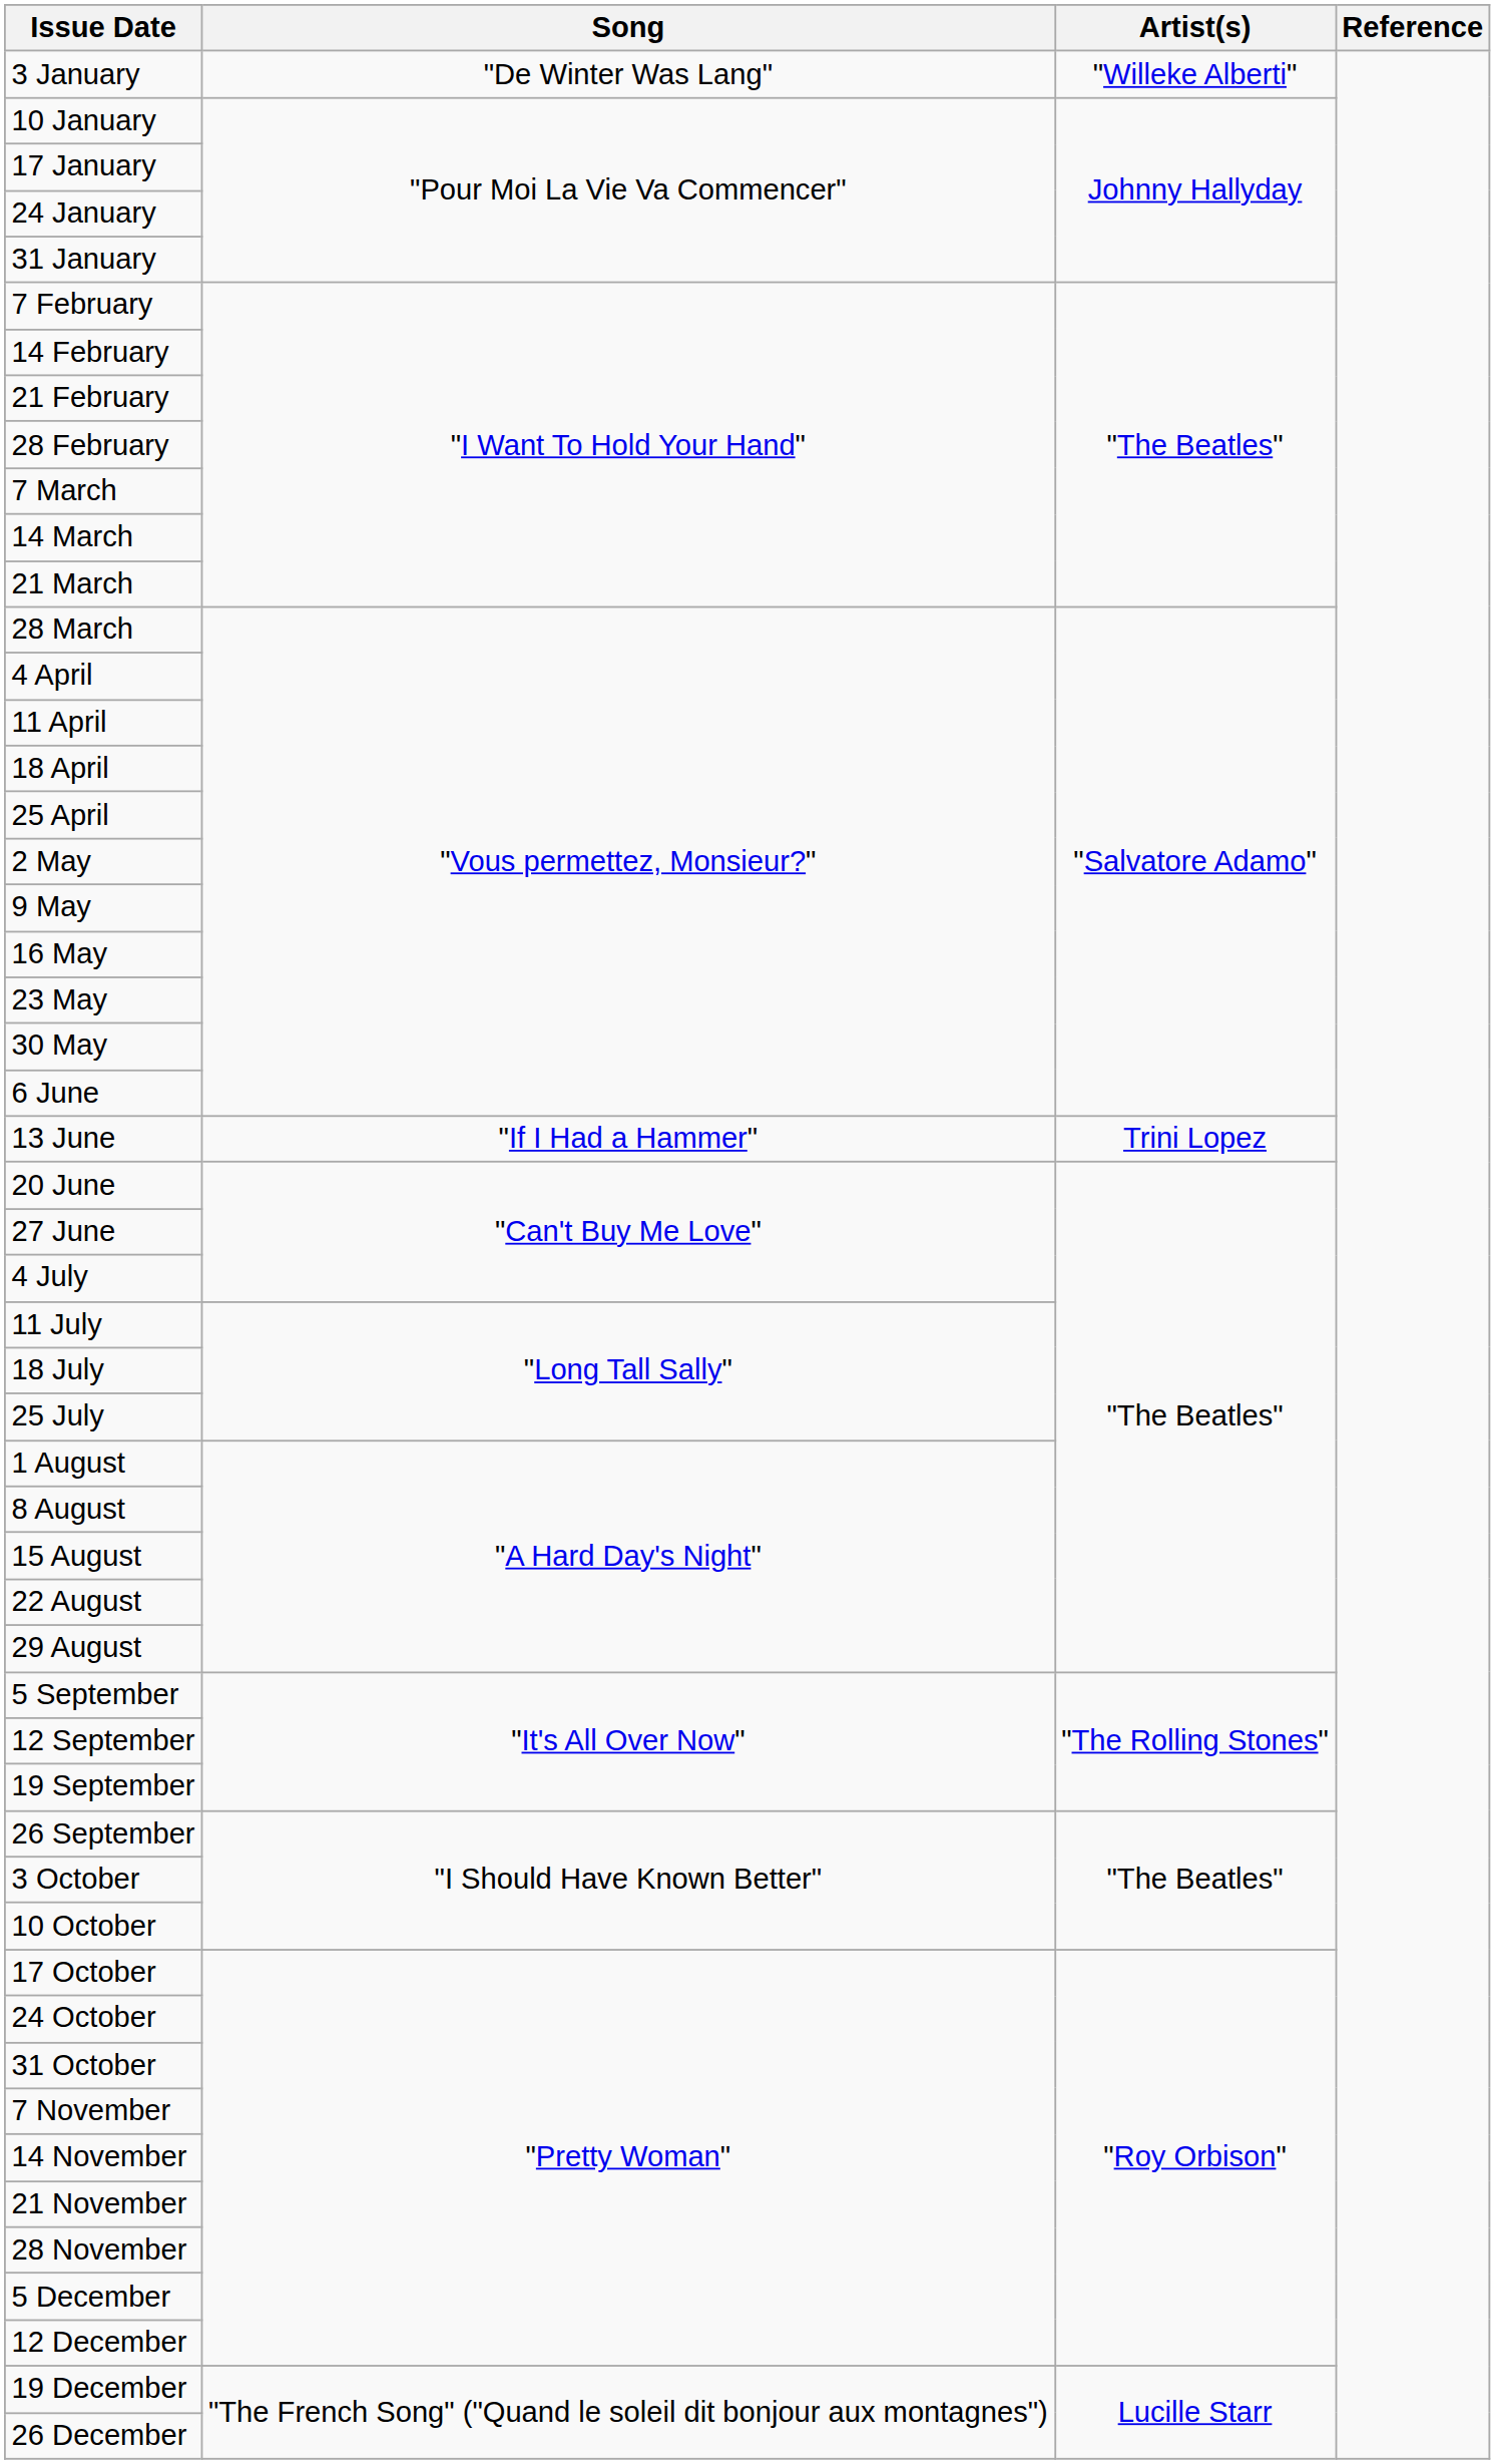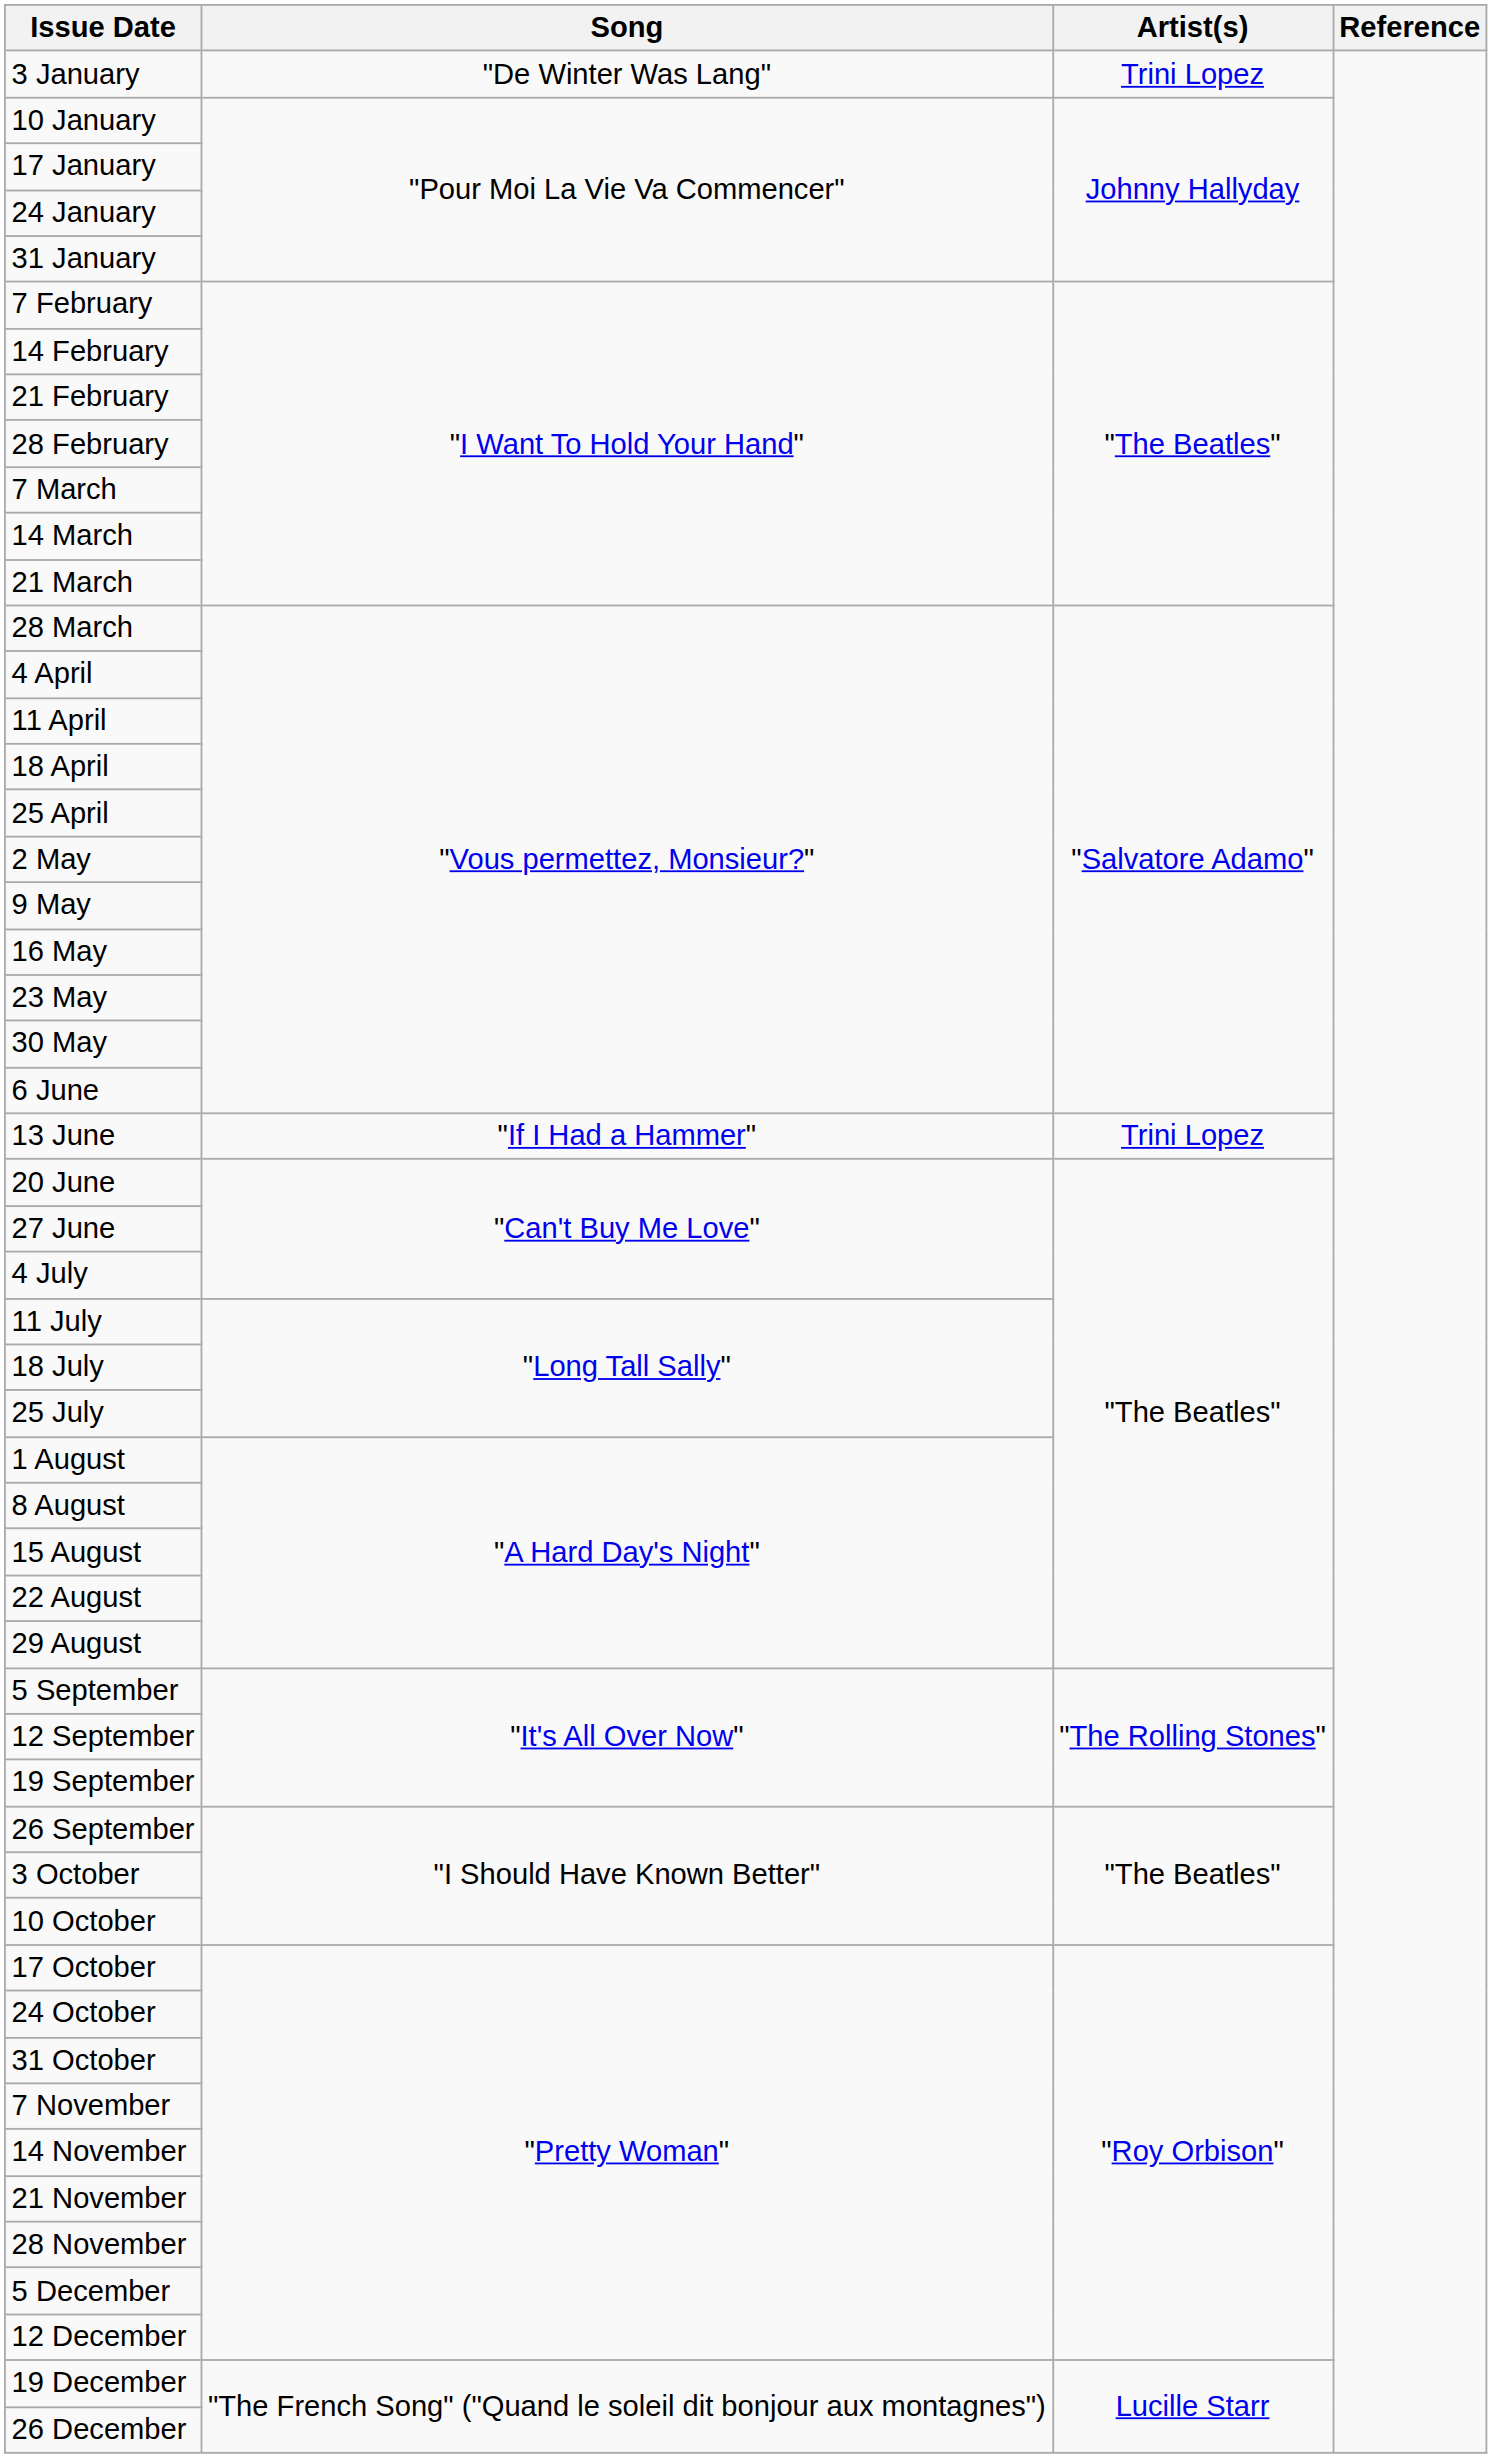3 January | Artist(s): "Willeke Alberti" -> Trini Lopez
